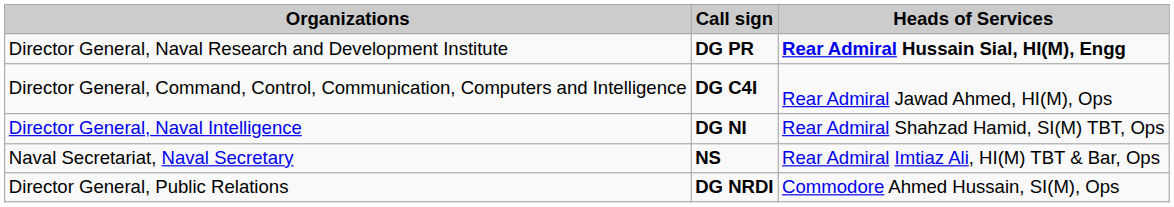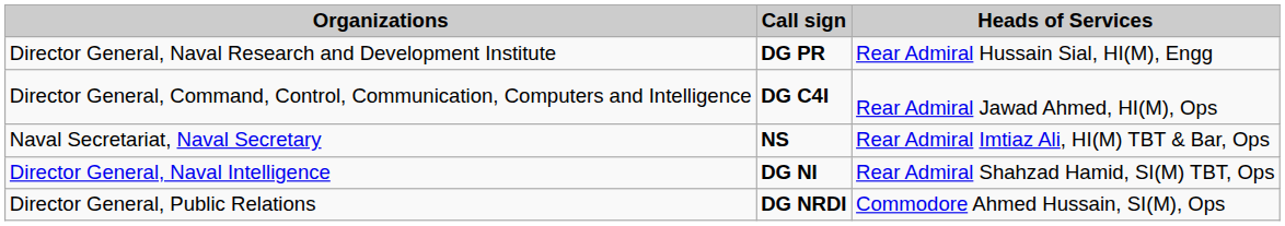Director General, Naval Research and Development Institute | Heads of Services: bold -> normal
rows swapped: Naval Secretariat, Naval Secretary <-> Director General, Naval Intelligence
